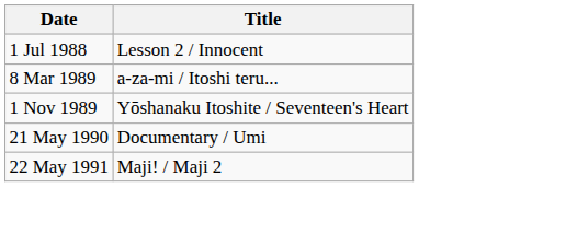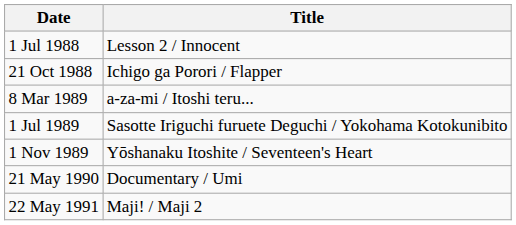+ row: 21 Oct 1988 | Ichigo ga Porori / Flapper
+ row: 1 Jul 1989 | Sasotte Iriguchi furuete Deguchi / Yokohama Kotokunibito
